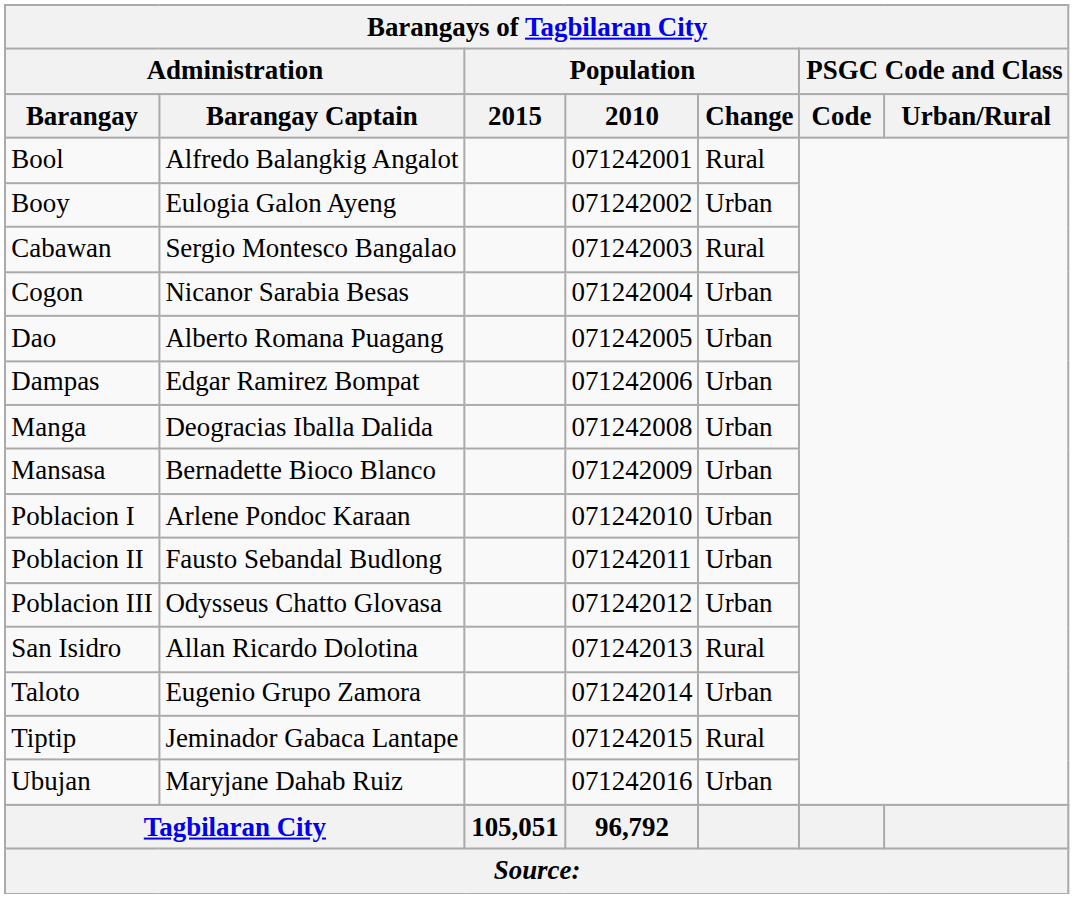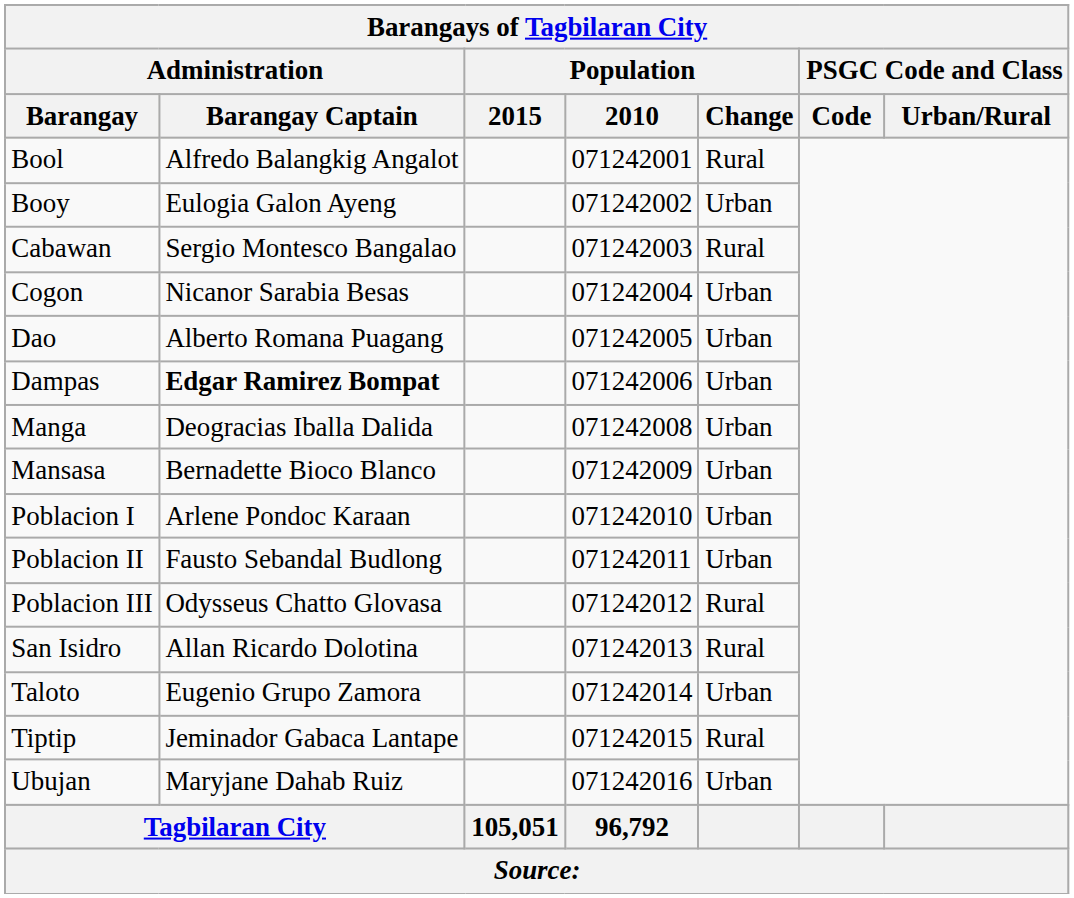Dampas | Administration / Barangay Captain: normal -> bold
Poblacion III | Population / Change: Urban -> Rural
